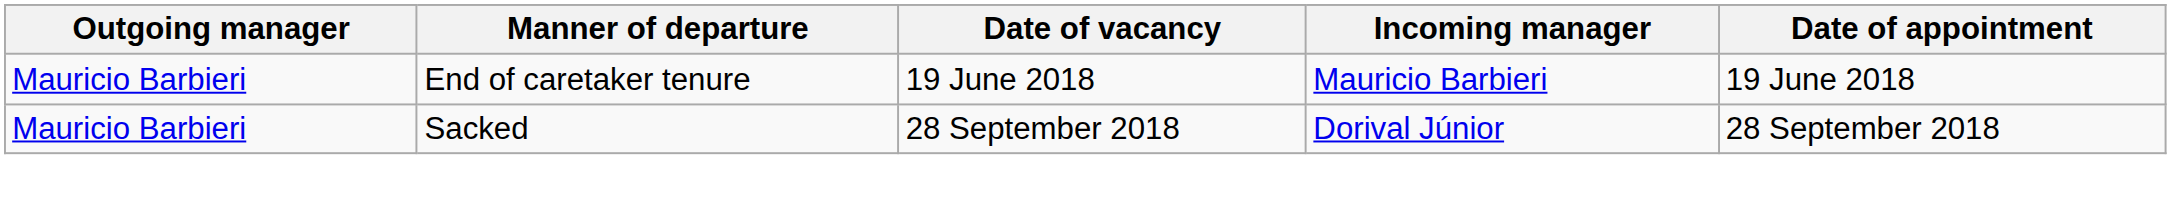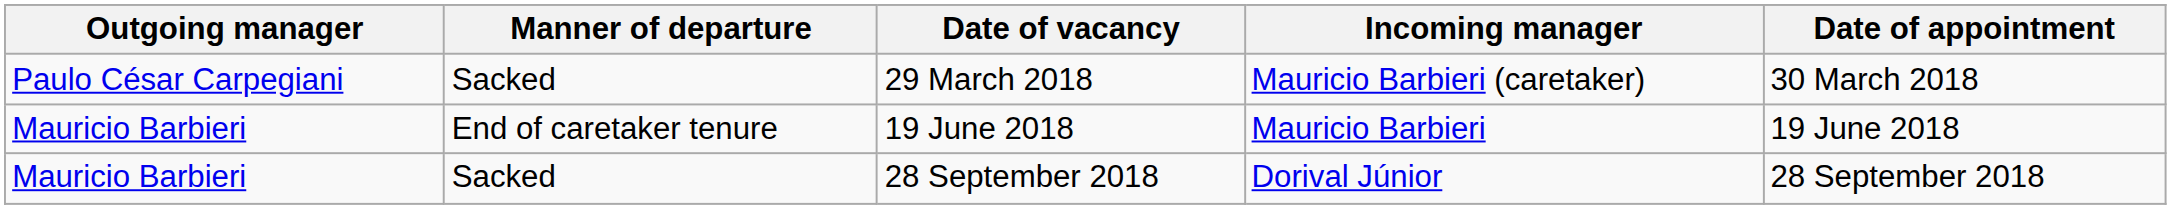+ row: Paulo César Carpegiani | Sacked | 29 March 2018 | Mauricio Barbieri (caretaker) | 30 March 2018
